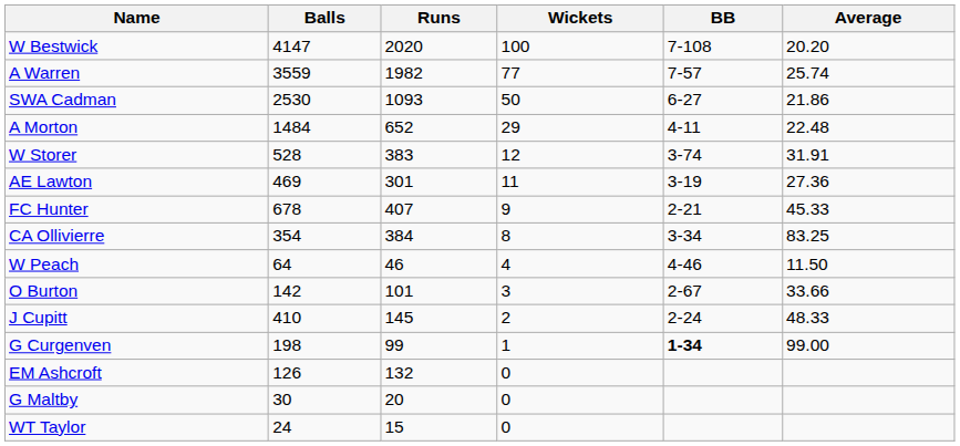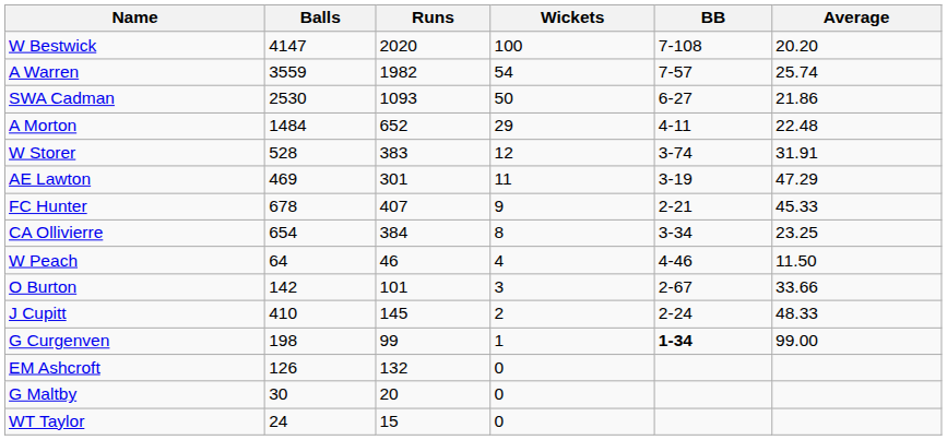A Warren | Wickets: 77 -> 54
AE Lawton | Average: 27.36 -> 47.29
CA Ollivierre | Balls: 354 -> 654
CA Ollivierre | Average: 83.25 -> 23.25
